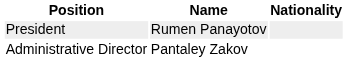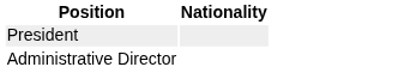- column: Name | Rumen Panayotov | Pantaley Zakov
